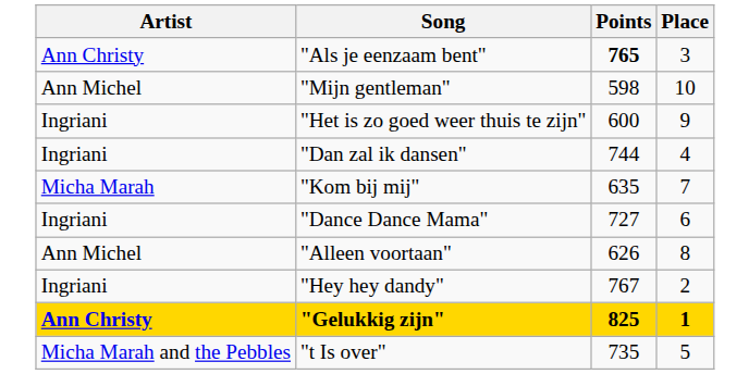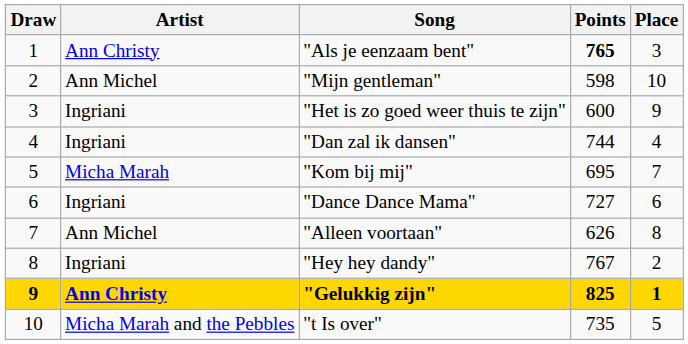+ column: Draw | 1 | 2 | 3 | 4 | 5 | 6 | 7 | 8 | 9 | 10
"Kom bij mij" | Points: 635 -> 695
